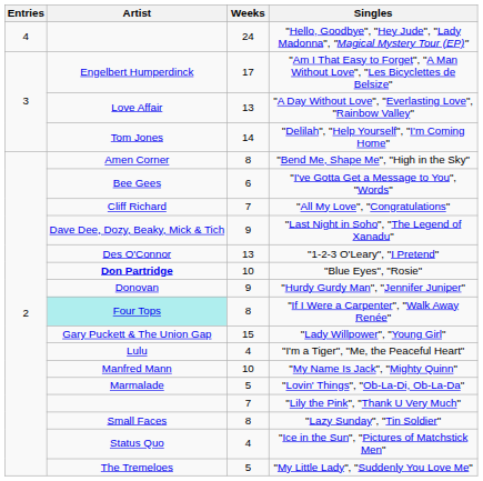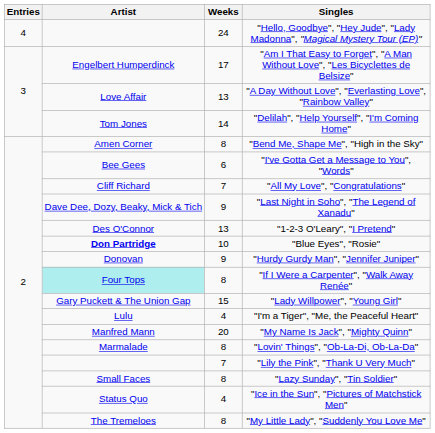"My Name Is Jack", "Mighty Quinn" | Weeks: 10 -> 20
"Lovin' Things", "Ob-La-Di, Ob-La-Da" | Weeks: 5 -> 8
"My Little Lady", "Suddenly You Love Me" | Weeks: 5 -> 8
